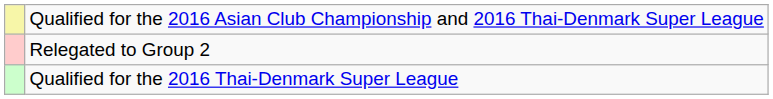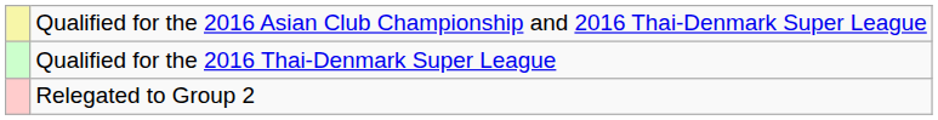rows swapped: Qualified for the 2016 Thai-Denmark Super League <-> Relegated to Group 2
